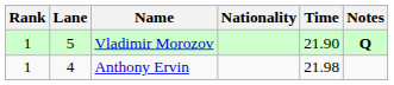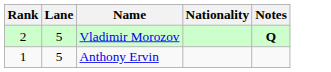- column: Time | 21.90 | 21.98
Vladimir Morozov | Rank: 1 -> 2
Anthony Ervin | Lane: 4 -> 5
